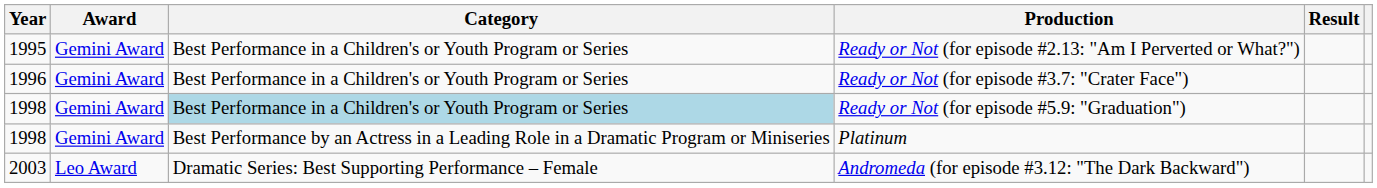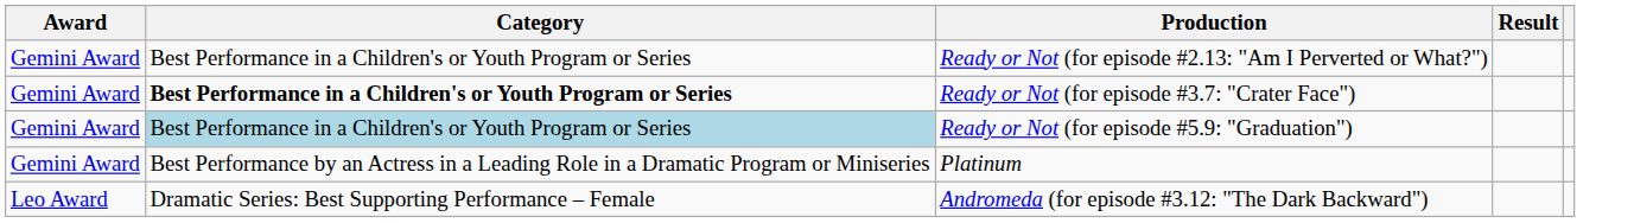- column: Year | 1995 | 1996 | 1998 | 1998 | 2003
Ready or Not (for episode #3.7: "Crater Face") | Category: normal -> bold
